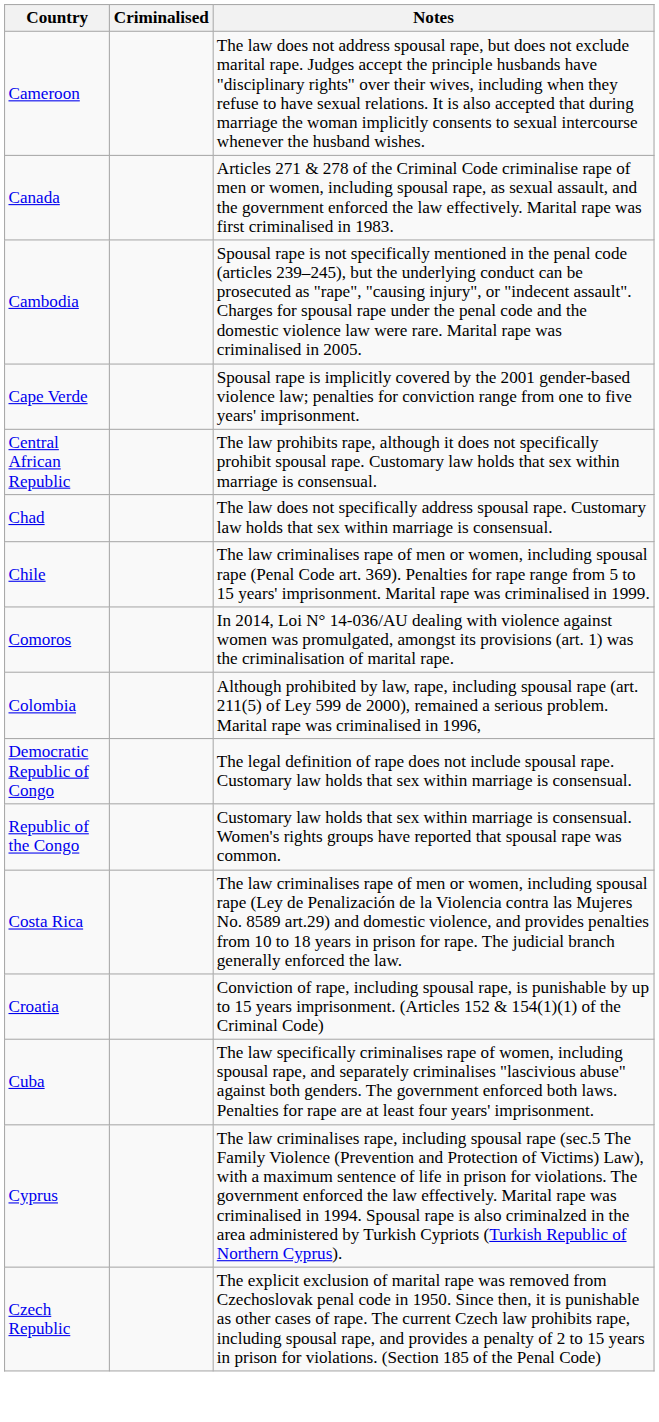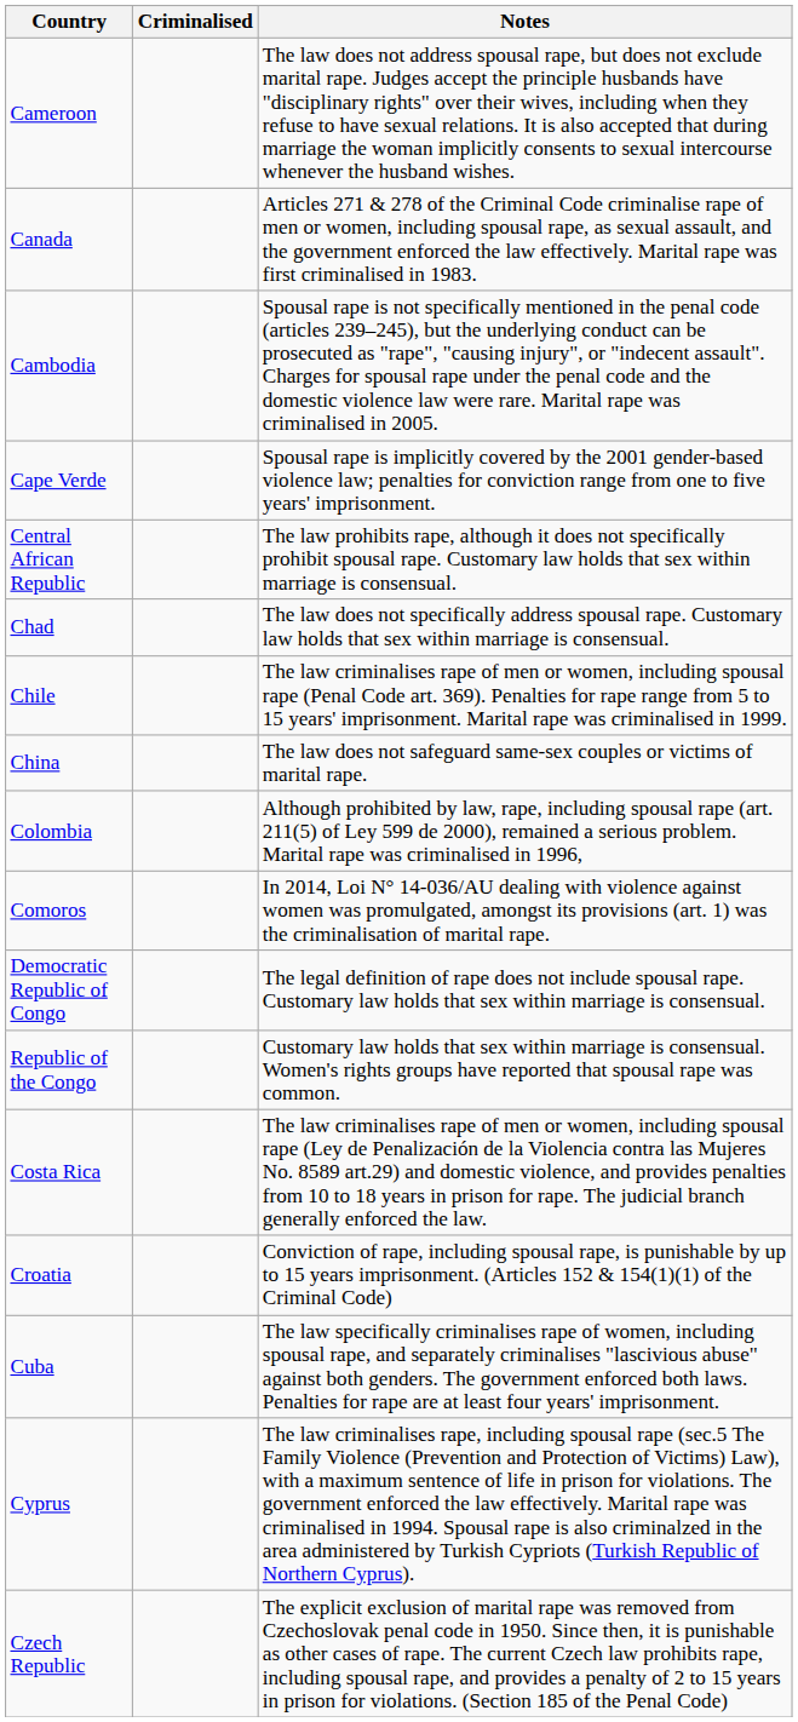+ row: China | The law does not safeguard same-sex couples or victims of marital rape.
rows swapped: Colombia <-> Comoros
